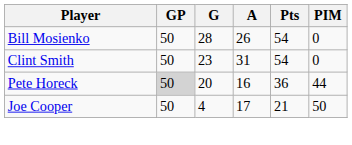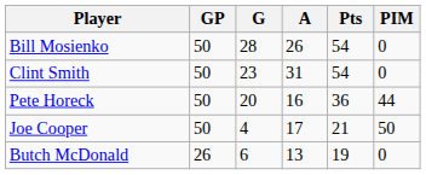Pete Horeck | GP: lightgrey background -> no background
+ row: Butch McDonald | 26 | 6 | 13 | 19 | 0
